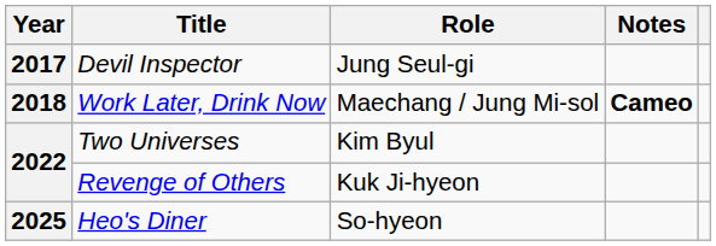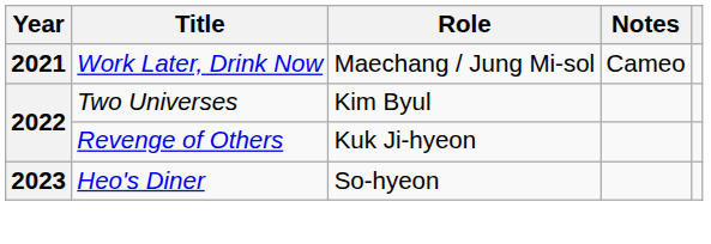- row: 2017 | Devil Inspector | Jung Seul-gi
Work Later, Drink Now | Year: 2018 -> 2021
Work Later, Drink Now | Notes: bold -> normal
Heo's Diner | Year: 2025 -> 2023
